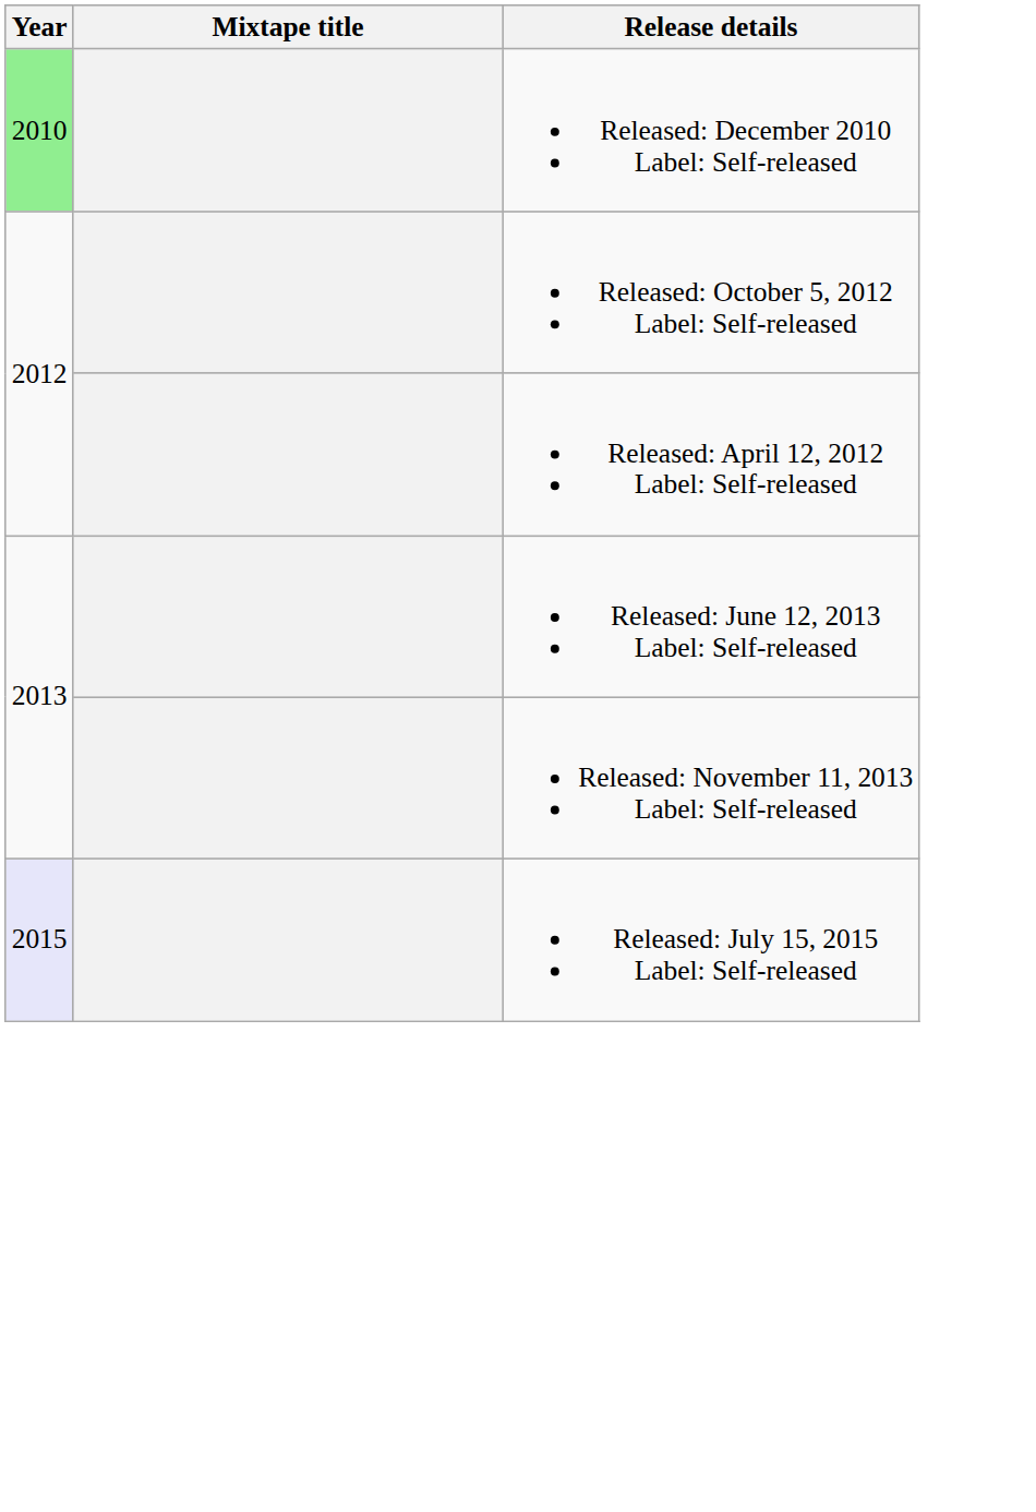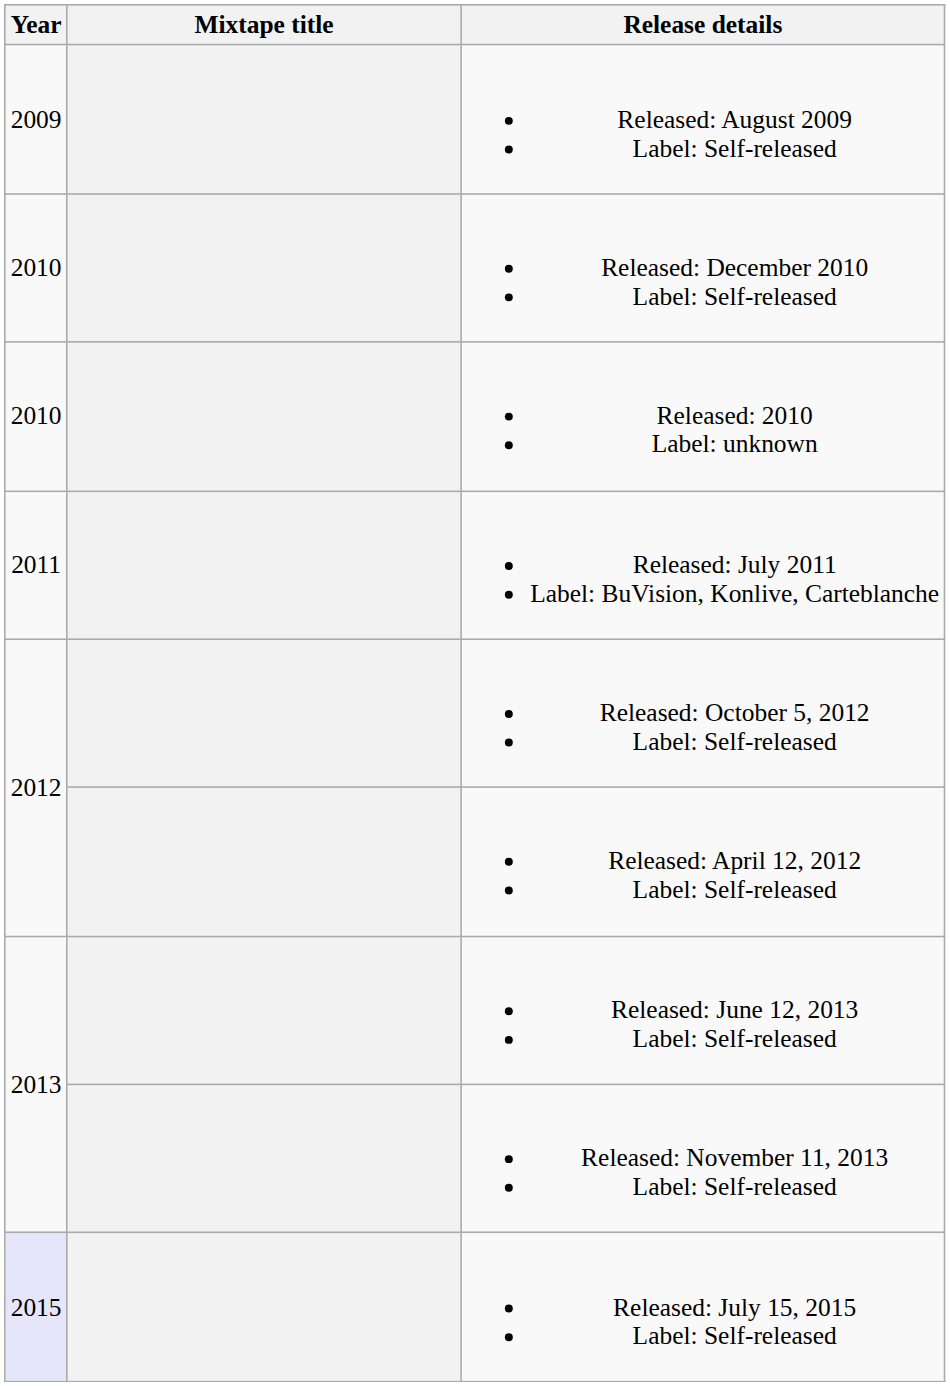+ row: 2009 | Released: August 2009 Label: Self-released
Released: December 2010 Label: Self-released | Year: lightgreen background -> no background
+ row: 2010 | Released: 2010 Label: unknown
+ row: 2011 | Released: July 2011 Label: BuVision, Konlive, Carteblanche
